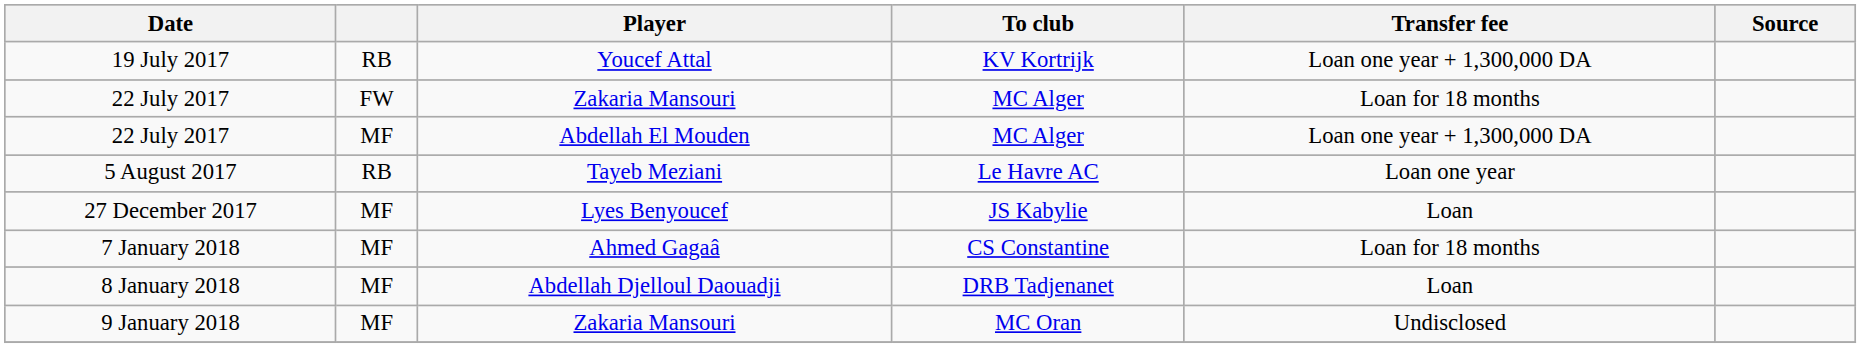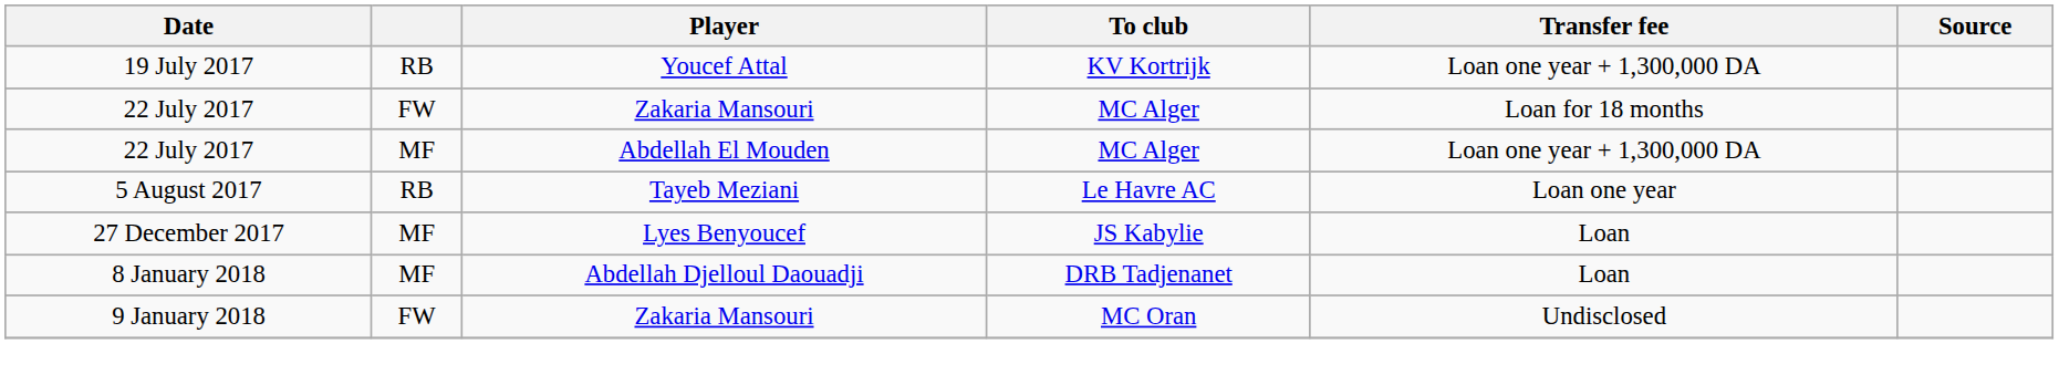- row: 7 January 2018 | MF | Ahmed Gagaâ | CS Constantine | Loan for 18 months
9 January 2018 | column 2: MF -> FW
